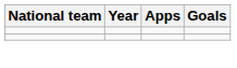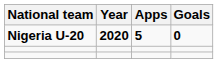+ row: Nigeria U-20 | 2020 | 5 | 0
